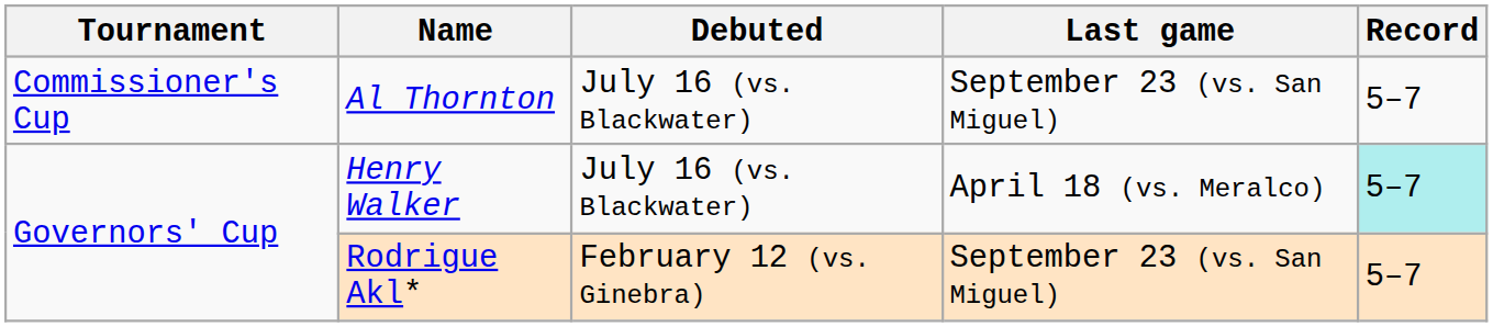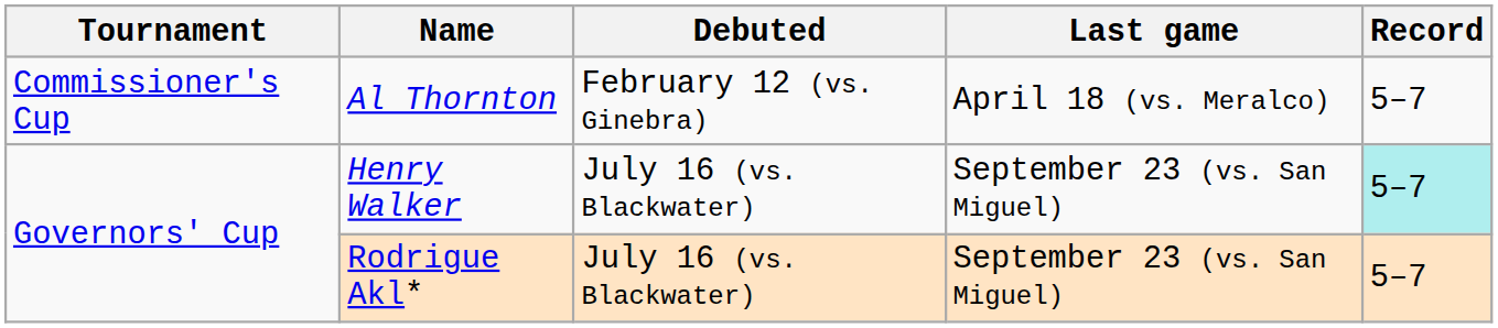Al Thornton | Debuted: July 16 (vs. Blackwater) -> February 12 (vs. Ginebra)
Al Thornton | Last game: September 23 (vs. San Miguel) -> April 18 (vs. Meralco)
Henry Walker | Last game: April 18 (vs. Meralco) -> September 23 (vs. San Miguel)
Rodrigue Akl* | Debuted: February 12 (vs. Ginebra) -> July 16 (vs. Blackwater)
